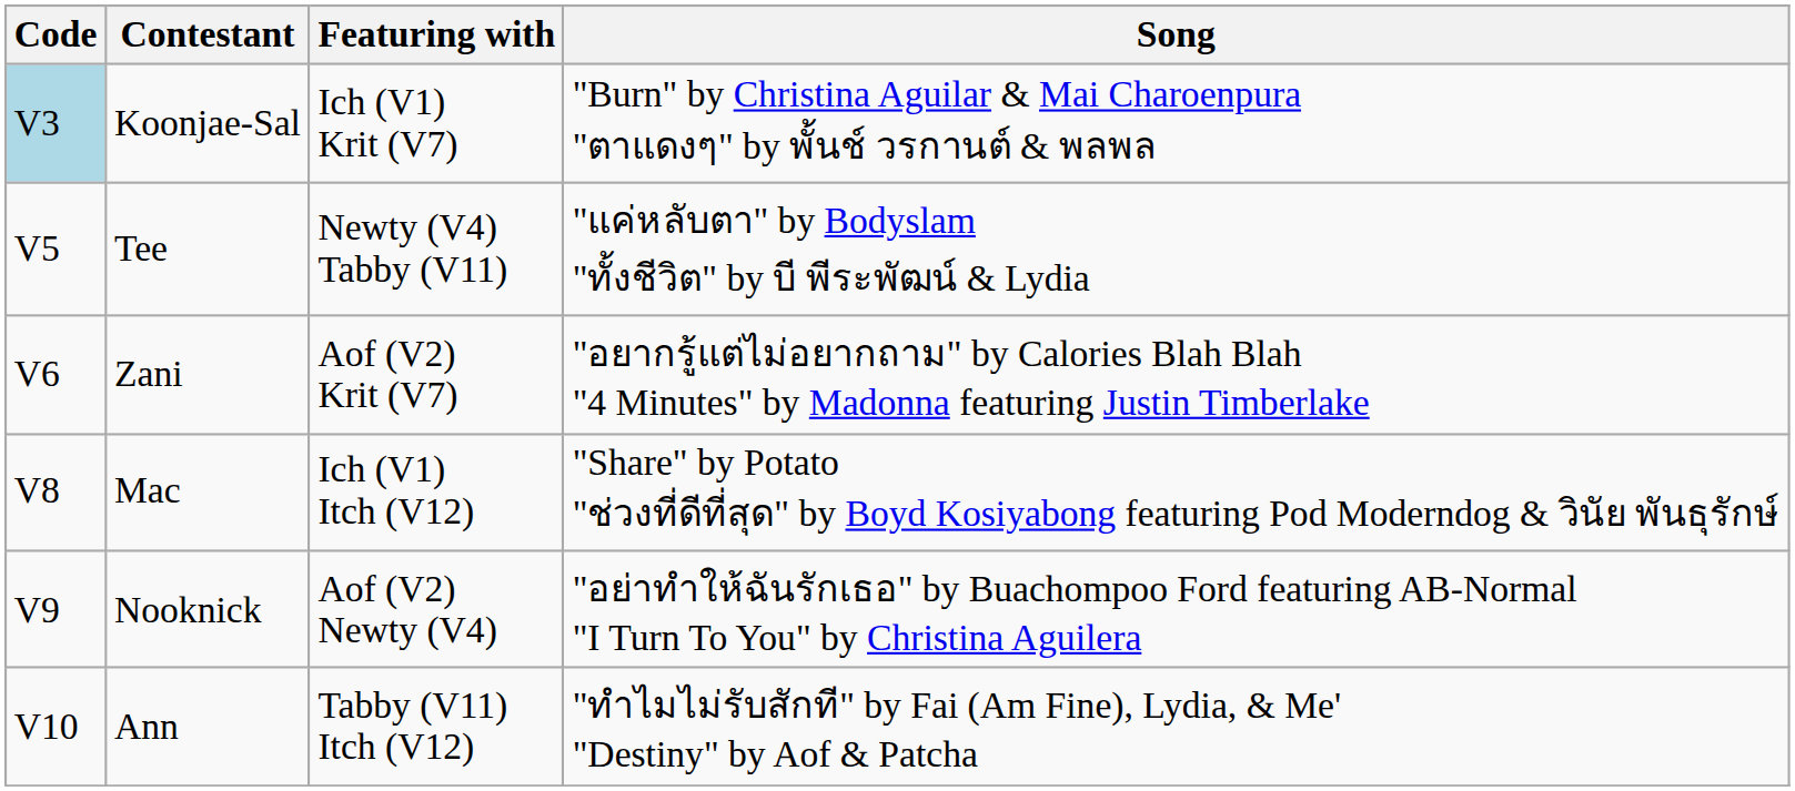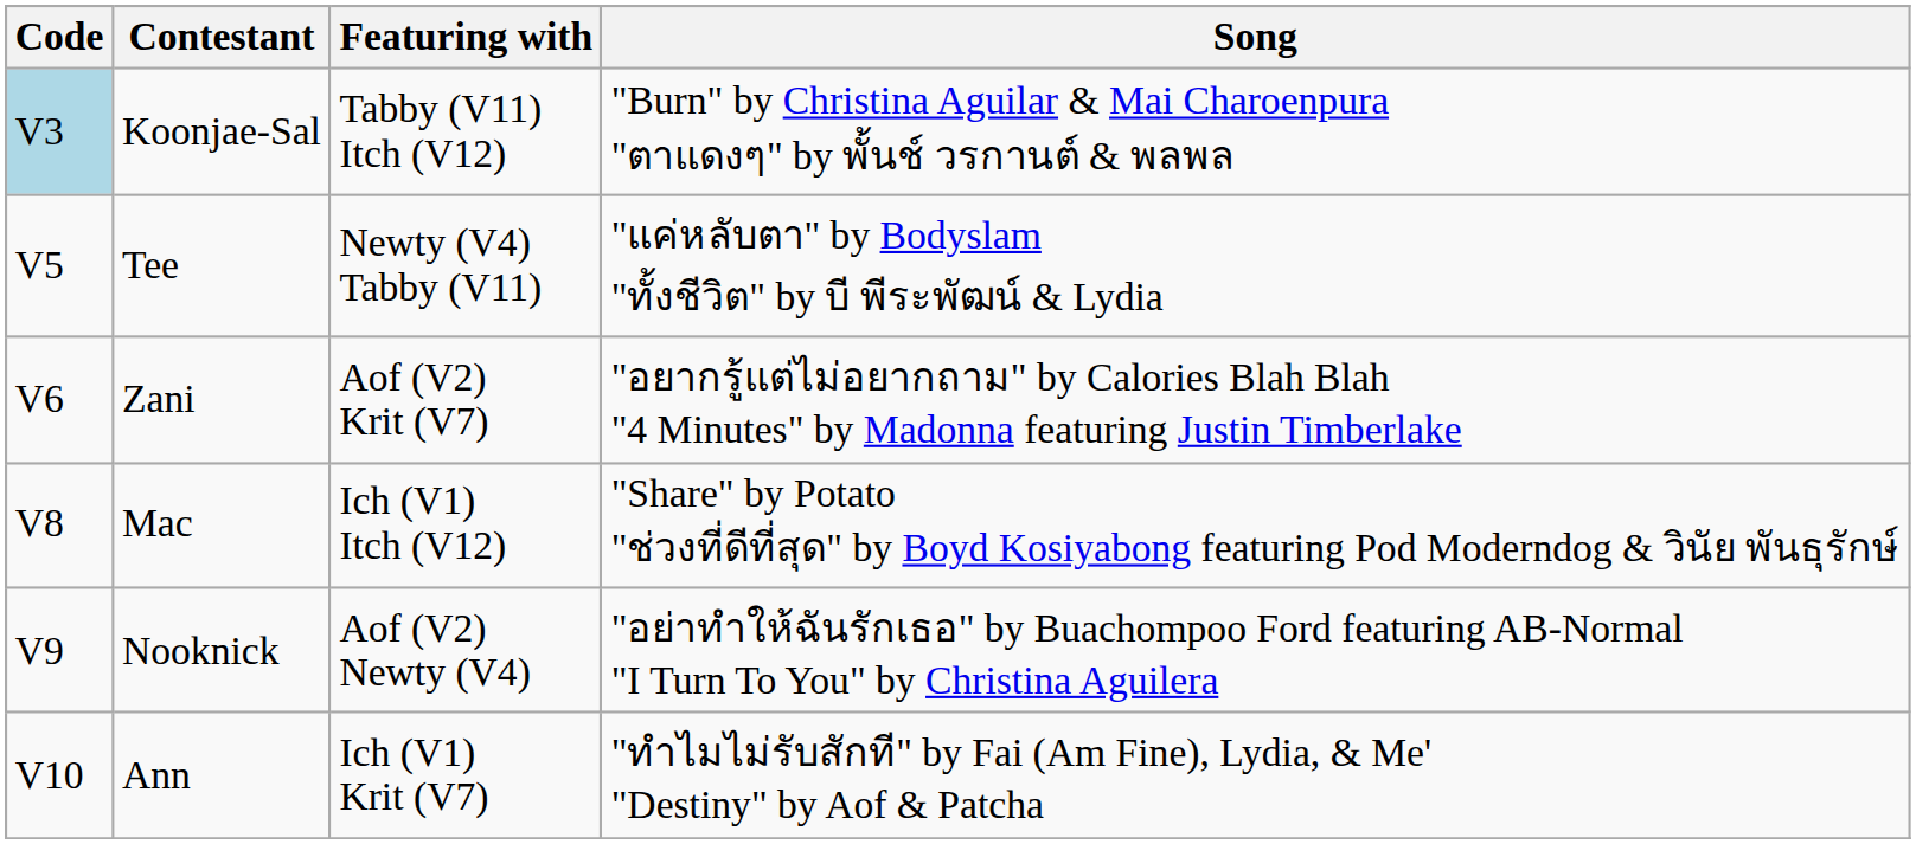Koonjae-Sal | Featuring with: Ich (V1) Krit (V7) -> Tabby (V11) Itch (V12)
Ann | Featuring with: Tabby (V11) Itch (V12) -> Ich (V1) Krit (V7)
